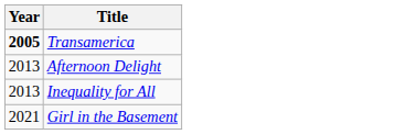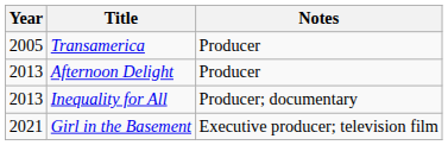+ column: Notes | Producer | Producer | Producer; documentary | Executive producer; television film
Transamerica | Year: bold -> normal
